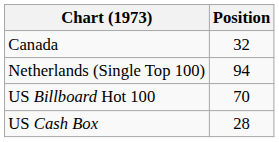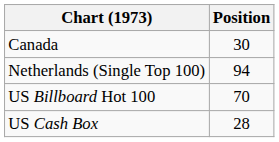Canada | Position: 32 -> 30
